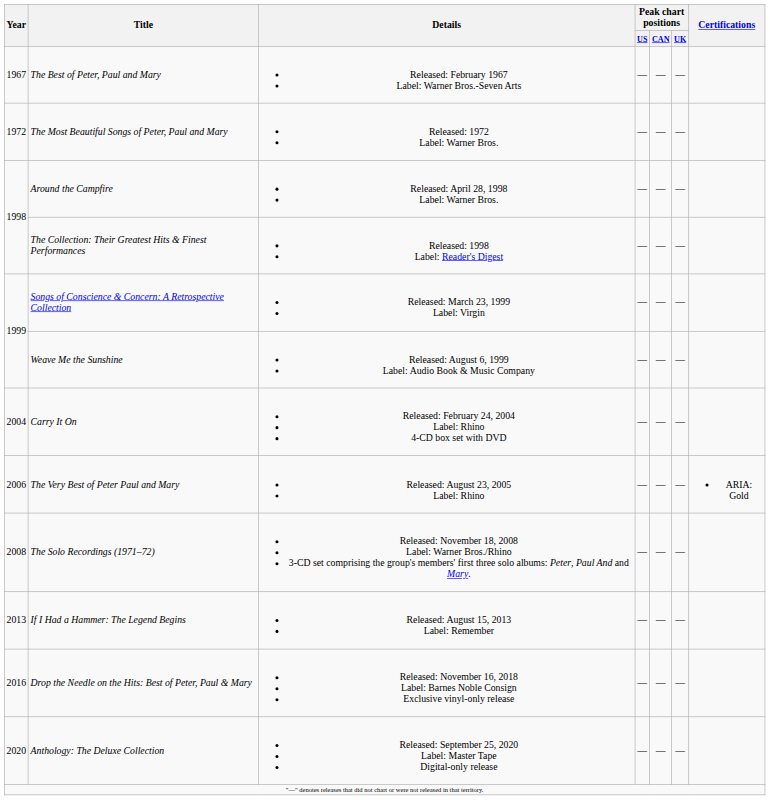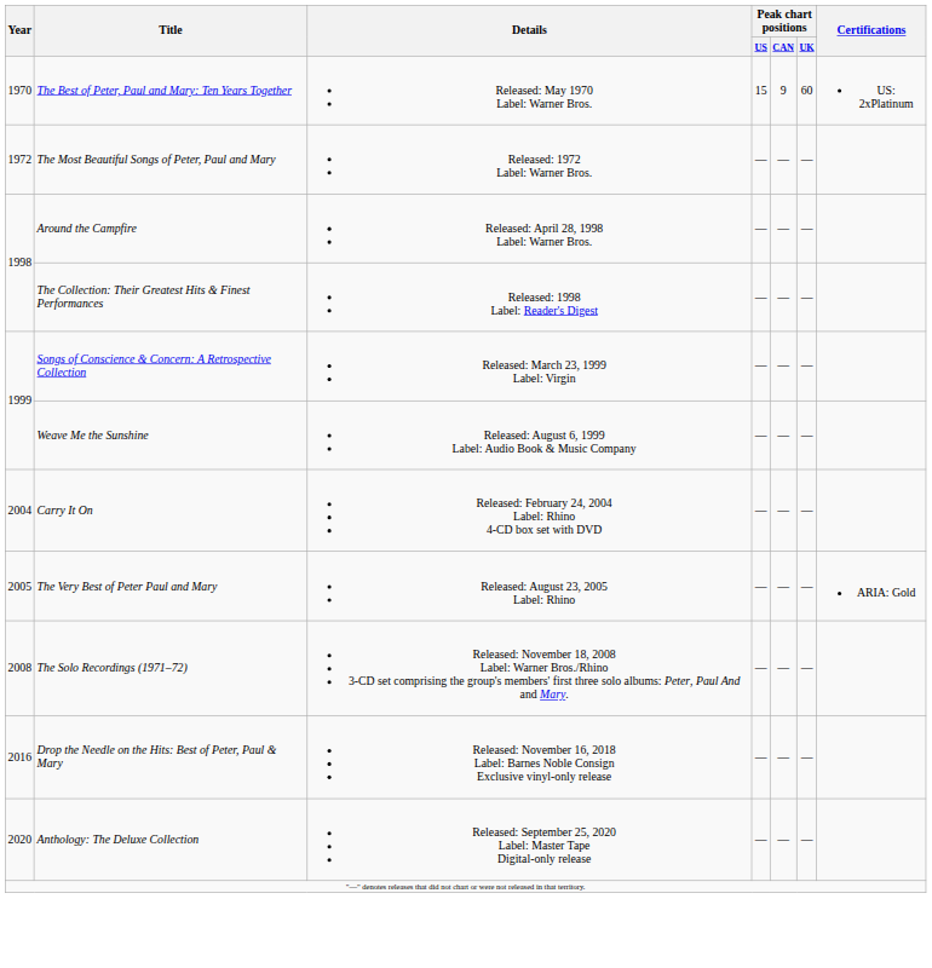- row: 1967 | The Best of Peter, Paul and Mary | Released: February 1967 Label: Warner Bros.-Seven Arts | — | — | —
+ row: 1970 | The Best of Peter, Paul and Mary: Ten Years Together | Released: May 1970 Label: Warner Bros. | 15 | 9 | 60 | US: 2xPlatinum
The Very Best of Peter Paul and Mary | Year: 2006 -> 2005
- row: 2013 | If I Had a Hammer: The Legend Begins | Released: August 15, 2013 Label: Remember | — | — | —
